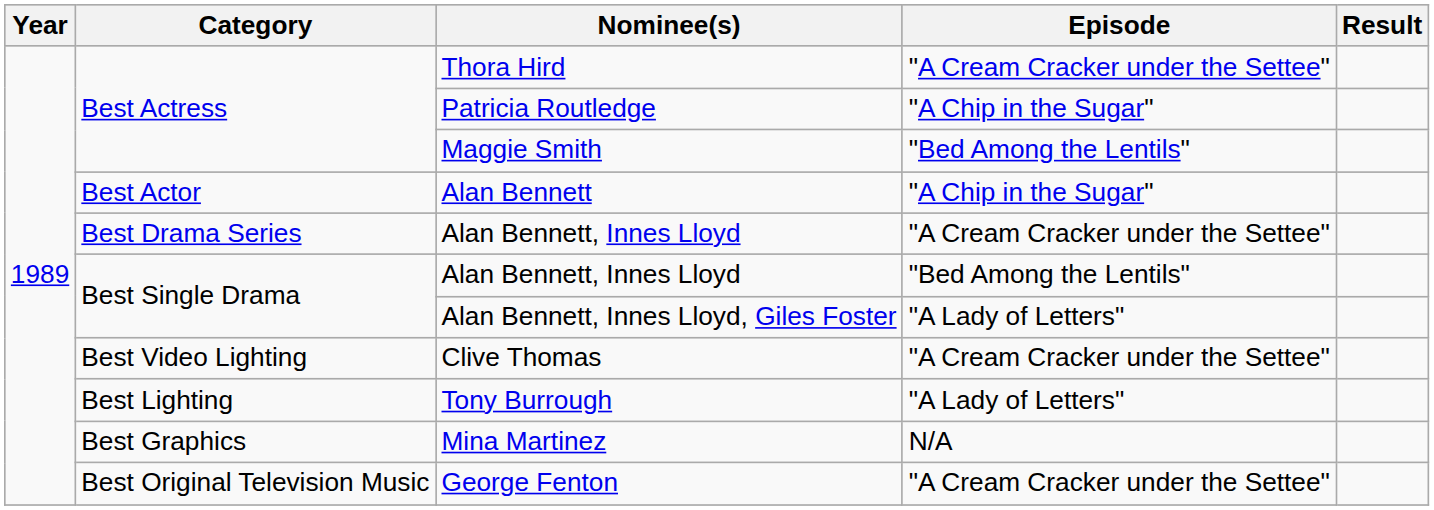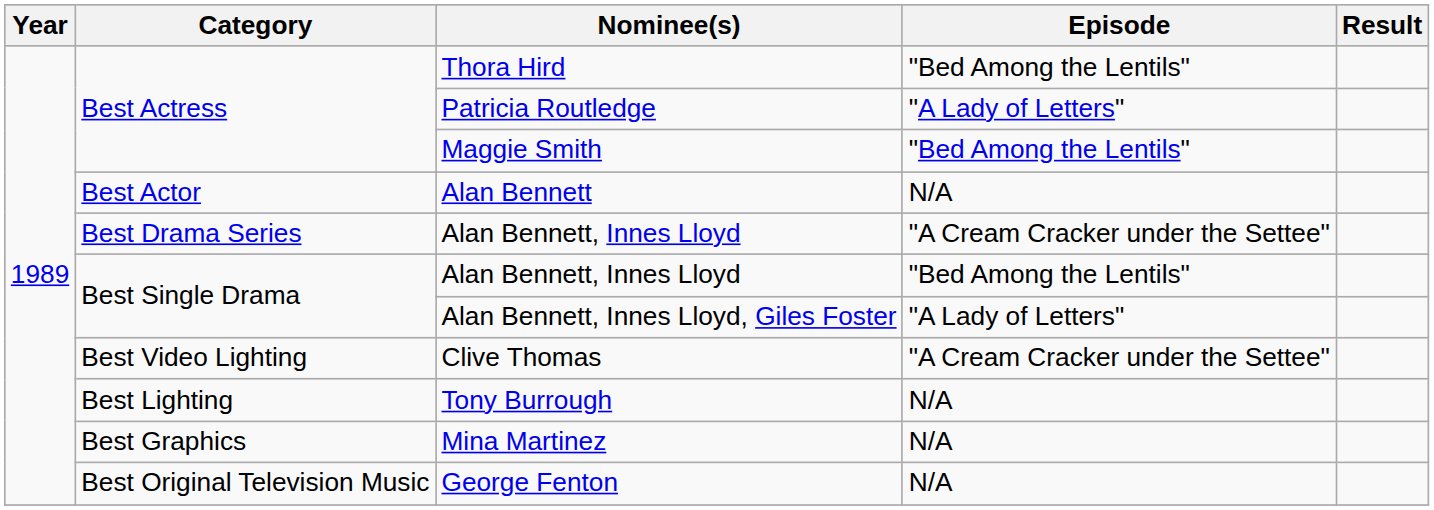Thora Hird | Episode: "A Cream Cracker under the Settee" -> "Bed Among the Lentils"
Patricia Routledge | Episode: "A Chip in the Sugar" -> "A Lady of Letters"
Alan Bennett | Episode: "A Chip in the Sugar" -> N/A
Tony Burrough | Episode: "A Lady of Letters" -> N/A
George Fenton | Episode: "A Cream Cracker under the Settee" -> N/A
